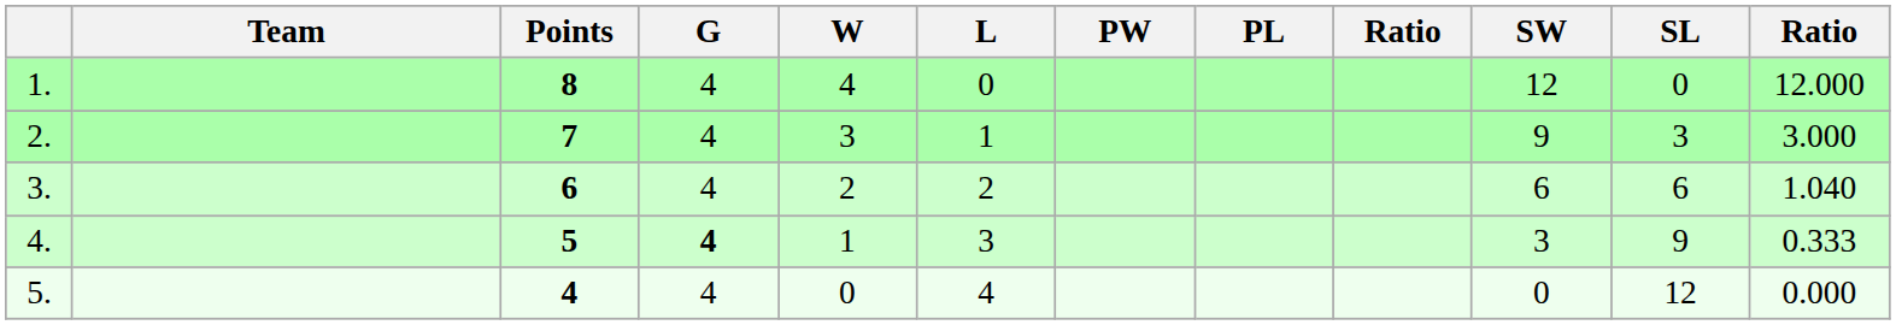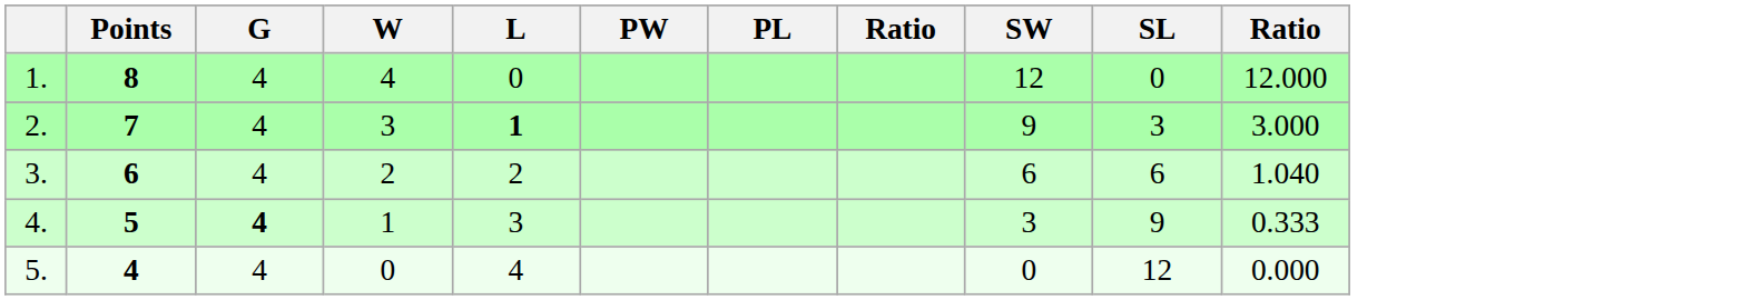- column: Team
2. | L: normal -> bold
